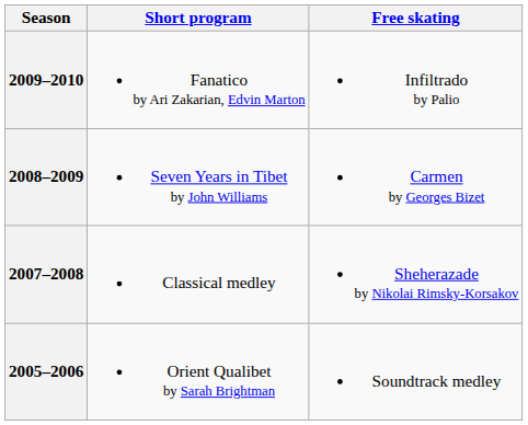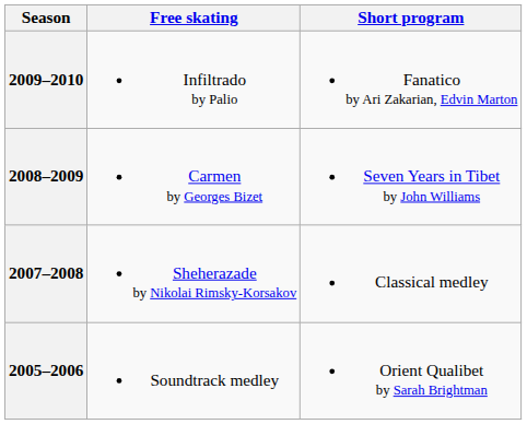columns swapped: Short program <-> Free skating
